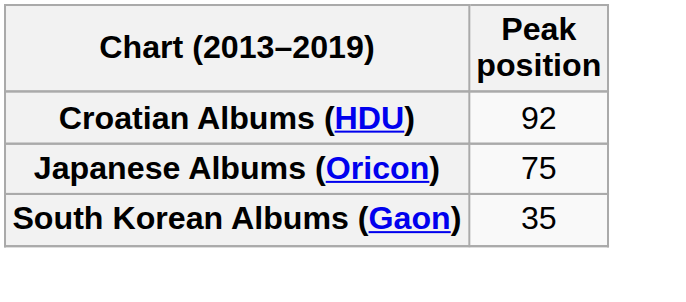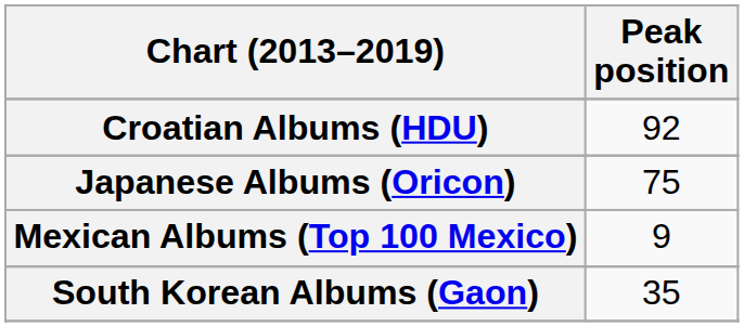+ row: Mexican Albums (Top 100 Mexico) | 9
